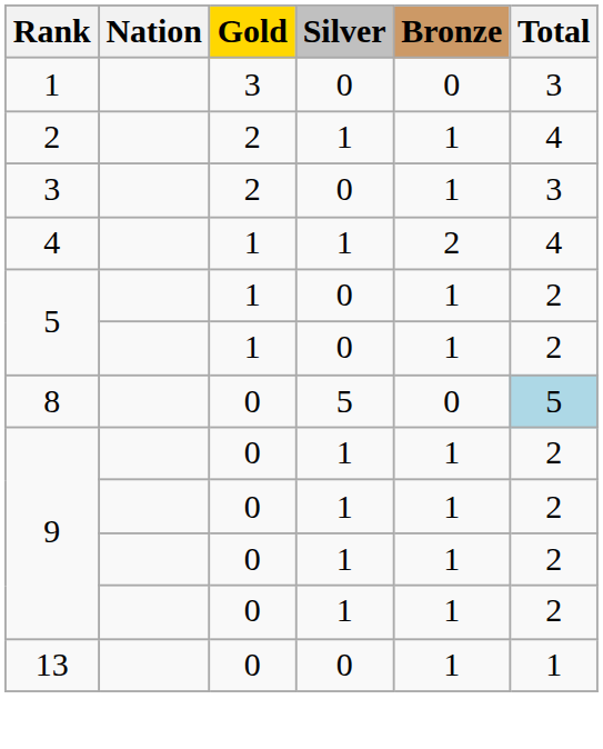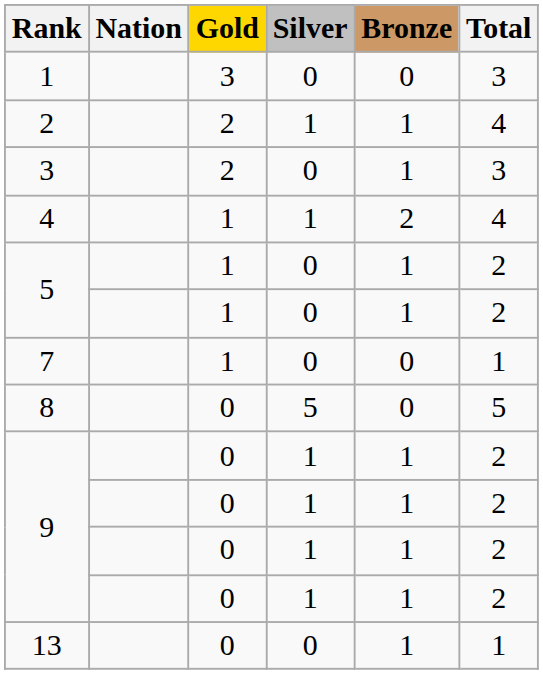+ row: 7 | 1 | 0 | 0 | 1
8 | Total: lightblue background -> no background
